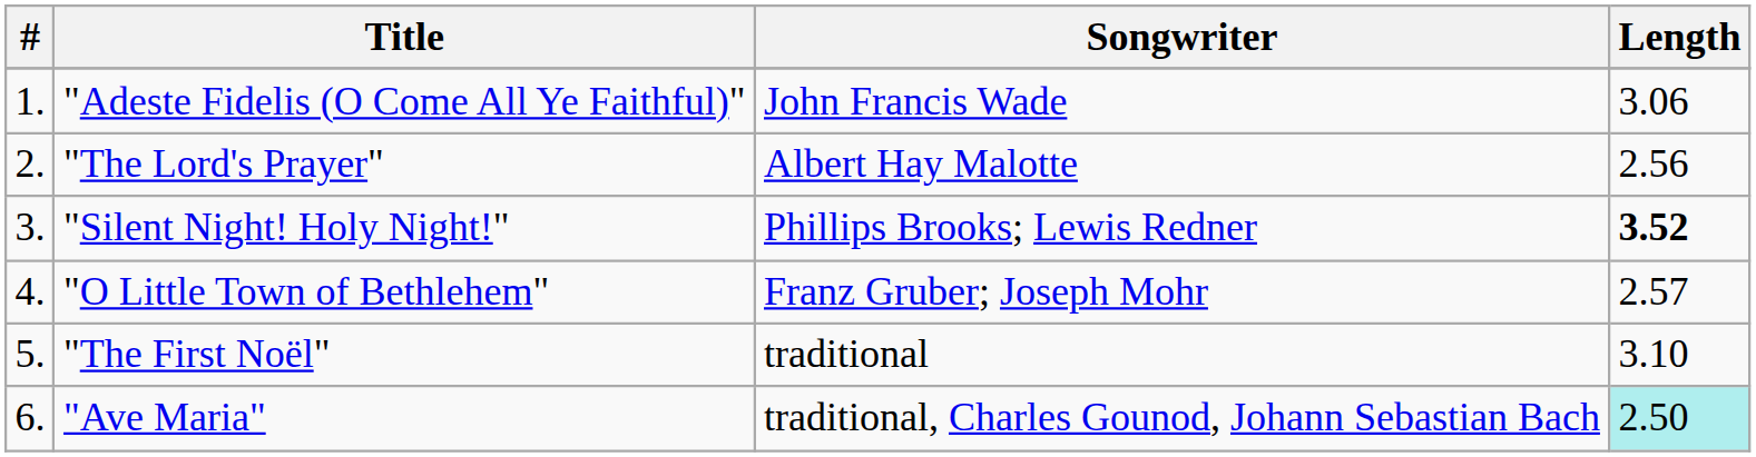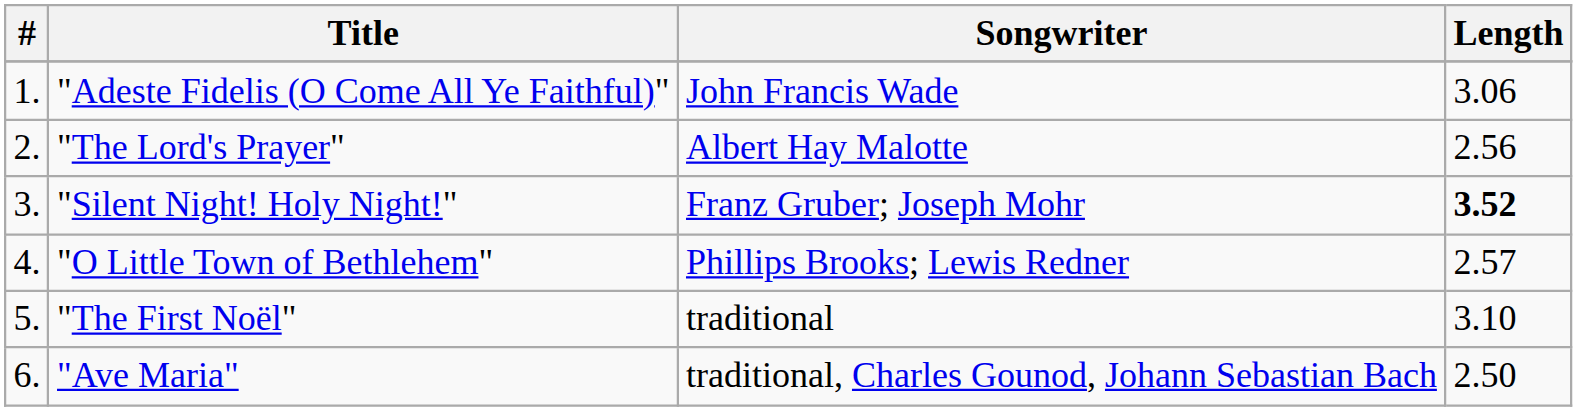"Silent Night! Holy Night!" | Songwriter: Phillips Brooks; Lewis Redner -> Franz Gruber; Joseph Mohr
"O Little Town of Bethlehem" | Songwriter: Franz Gruber; Joseph Mohr -> Phillips Brooks; Lewis Redner
"Ave Maria" | Length: paleturquoise background -> no background
